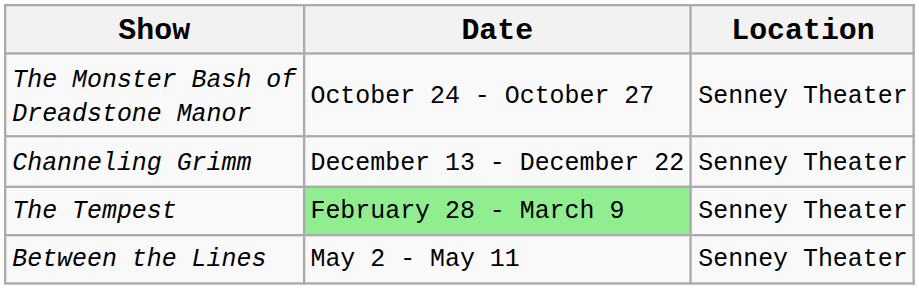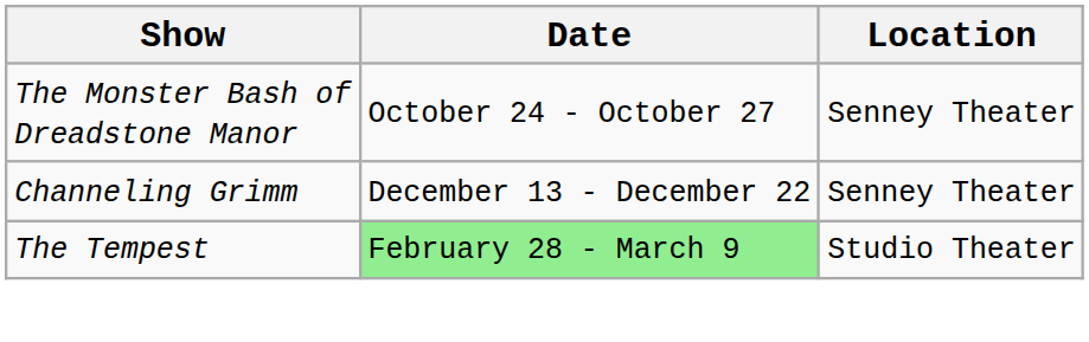The Tempest | Location: Senney Theater -> Studio Theater
- row: Between the Lines | May 2 - May 11 | Senney Theater
